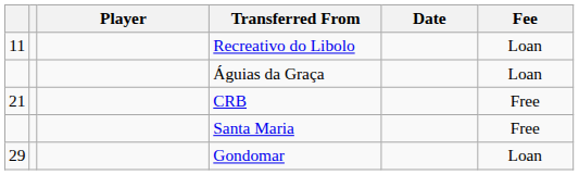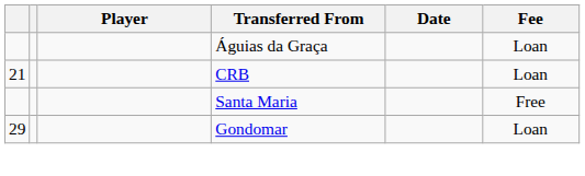- row: 11 | Recreativo do Libolo | Loan
CRB | Fee: Free -> Loan
